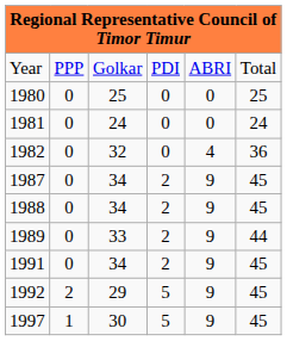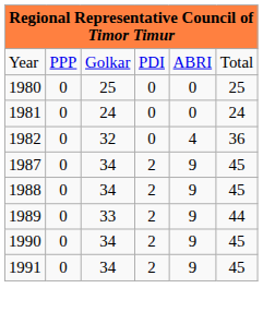+ row: 1990 | 0 | 34 | 2 | 9 | 45
- row: 1992 | 2 | 29 | 5 | 9 | 45
- row: 1997 | 1 | 30 | 5 | 9 | 45
